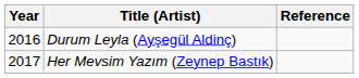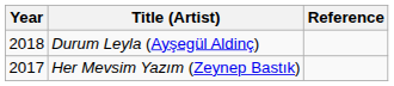Durum Leyla (Ayşegül Aldinç) | Year: 2016 -> 2018
